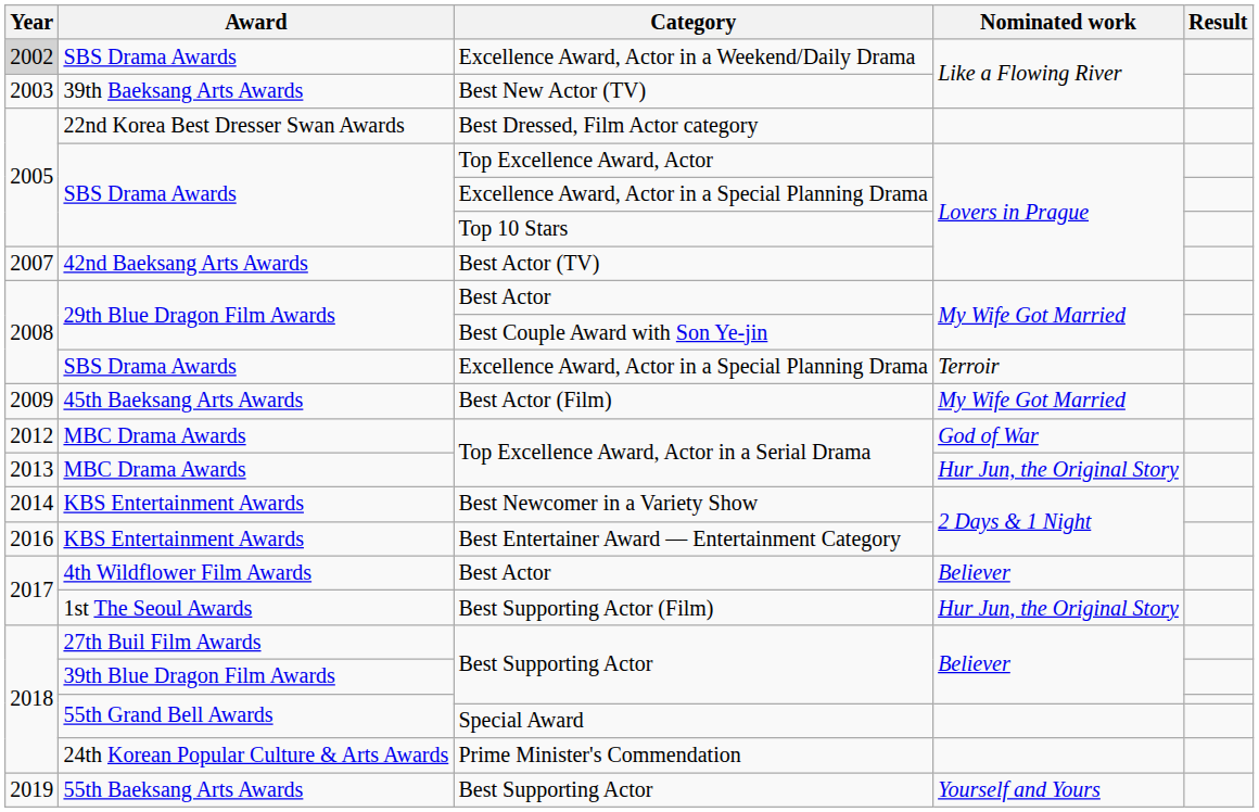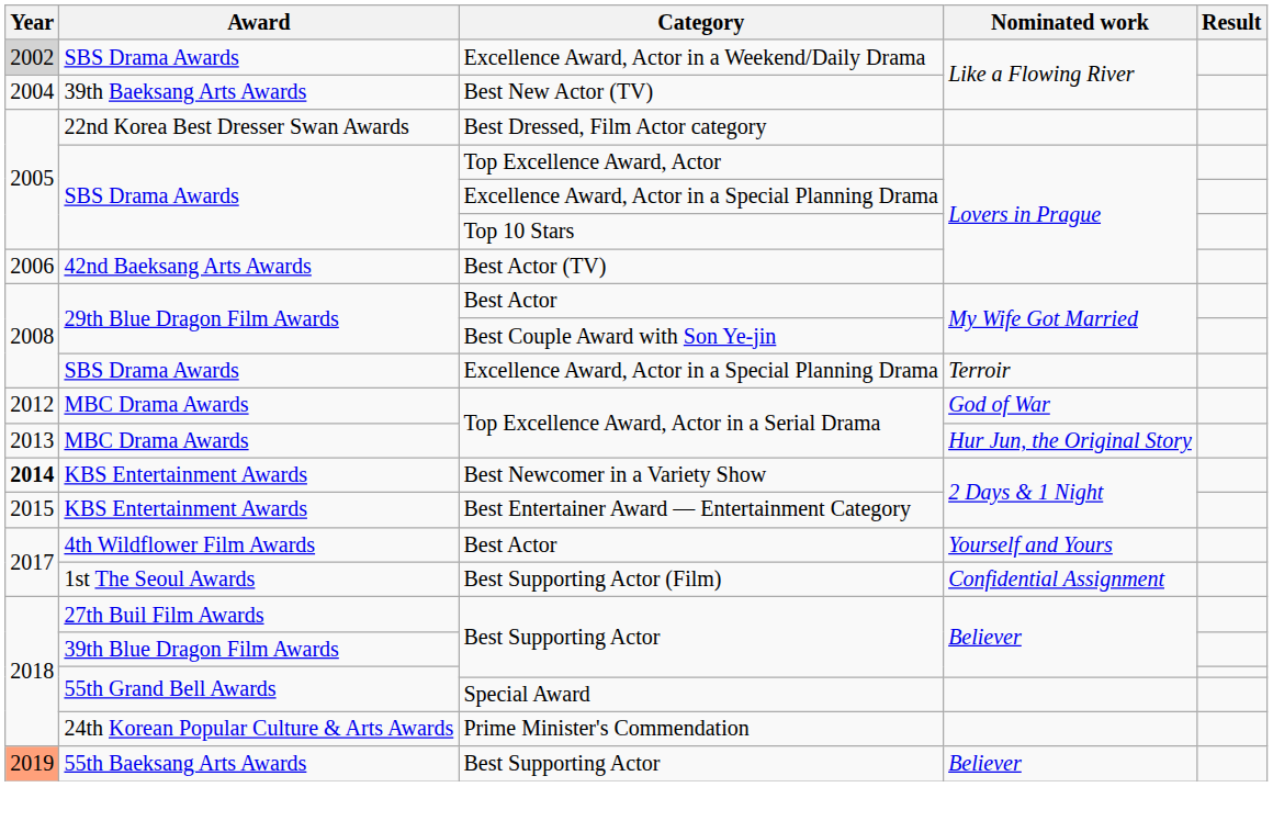Best New Actor (TV) | Year: 2003 -> 2004
Best Actor (TV) | Year: 2007 -> 2006
- row: 2009 | 45th Baeksang Arts Awards | Best Actor (Film) | My Wife Got Married
Best Newcomer in a Variety Show | Year: normal -> bold
Best Entertainer Award — Entertainment Category | Year: 2016 -> 2015
4th Wildflower Film Awards / Best Actor | Nominated work: Believer -> Yourself and Yours
Best Supporting Actor (Film) | Nominated work: Hur Jun, the Original Story -> Confidential Assignment
55th Baeksang Arts Awards / Best Supporting Actor | Year: no background -> lightsalmon background
55th Baeksang Arts Awards / Best Supporting Actor | Nominated work: Yourself and Yours -> Believer
